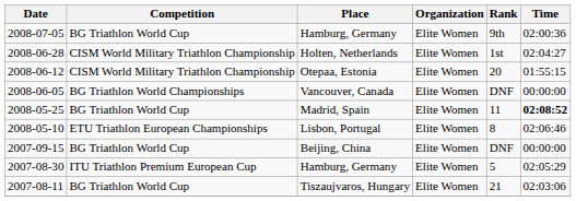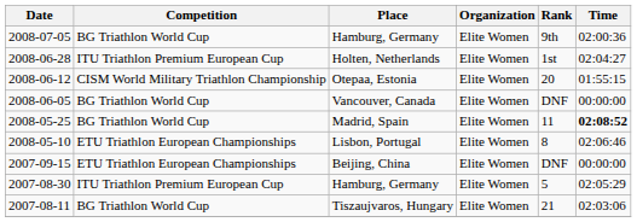2008-06-28 | Competition: CISM World Military Triathlon Championship -> ITU Triathlon Premium European Cup
2008-06-05 | Competition: BG Triathlon World Championships -> BG Triathlon World Cup
2007-09-15 | Competition: BG Triathlon World Cup -> ETU Triathlon European Championships
